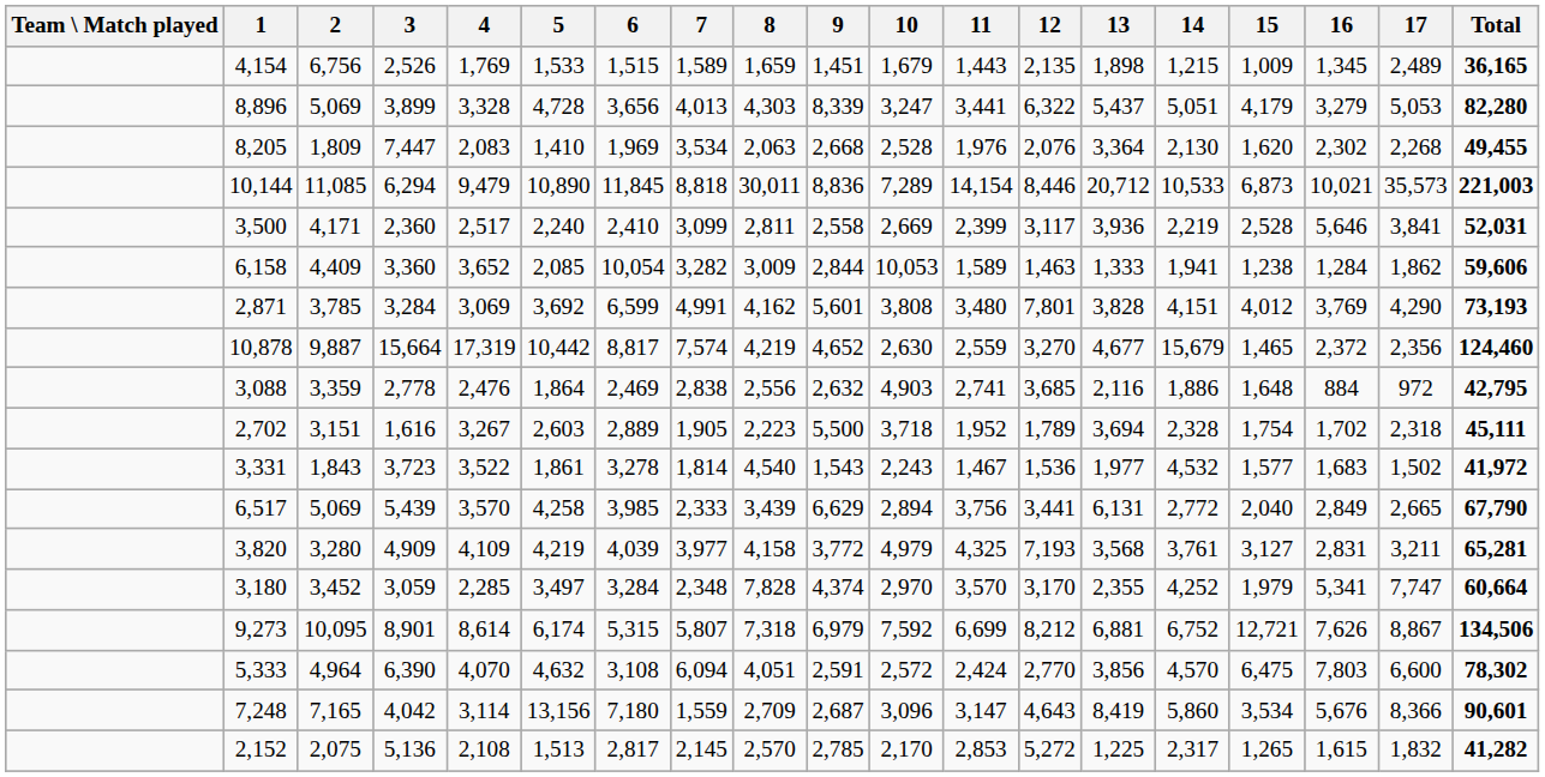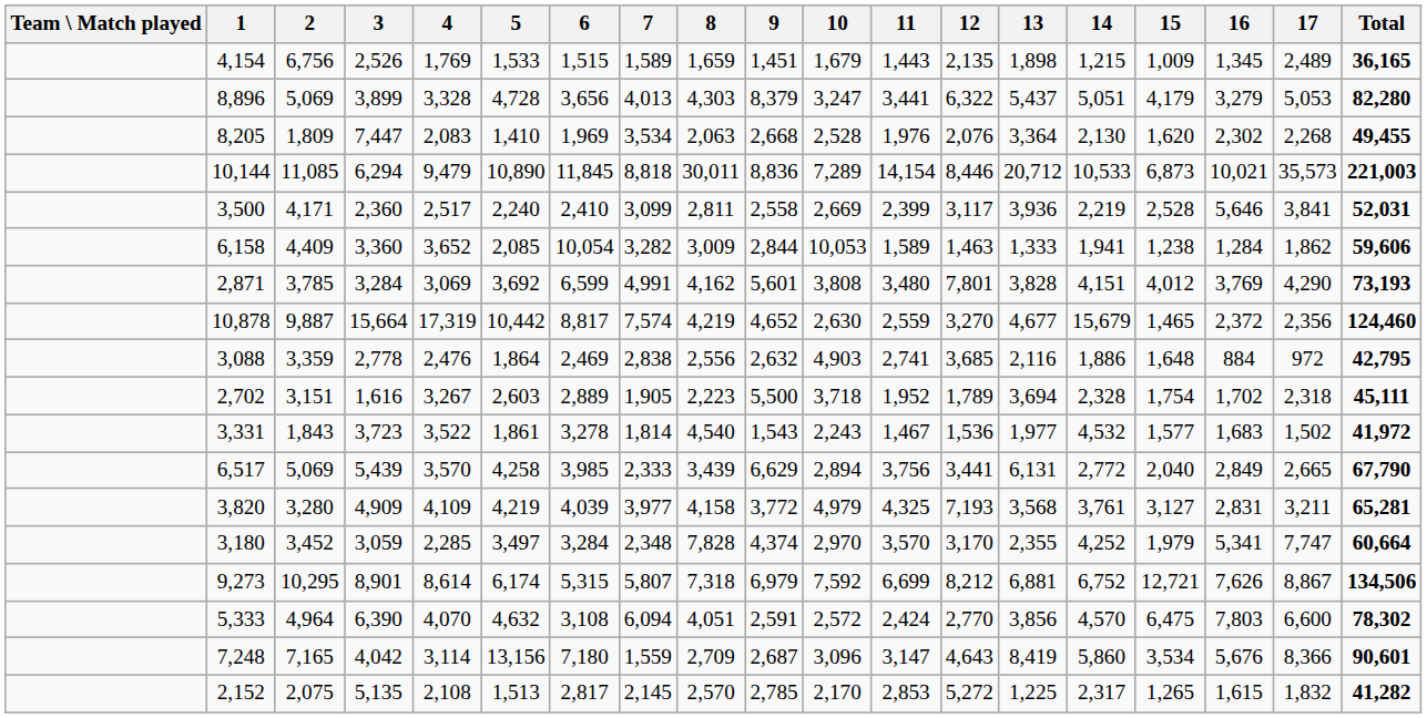8,896 | 9: 8,339 -> 8,379
9,273 | 2: 10,095 -> 10,295
2,152 | 3: 5,136 -> 5,135
